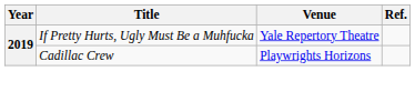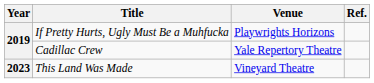If Pretty Hurts, Ugly Must Be a Muhfucka | Venue: Yale Repertory Theatre -> Playwrights Horizons
Cadillac Crew | Venue: Playwrights Horizons -> Yale Repertory Theatre
+ row: 2023 | This Land Was Made | Vineyard Theatre
